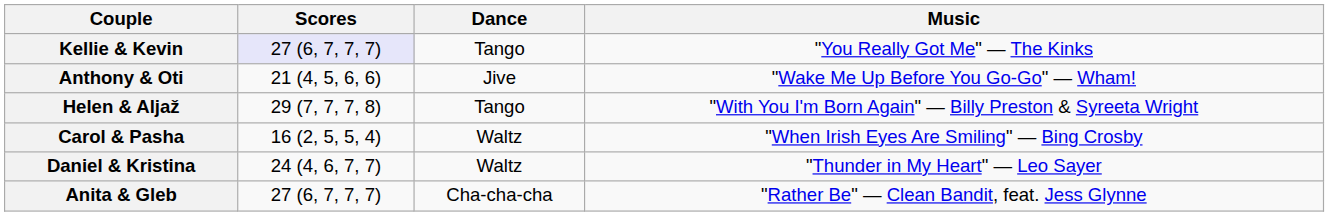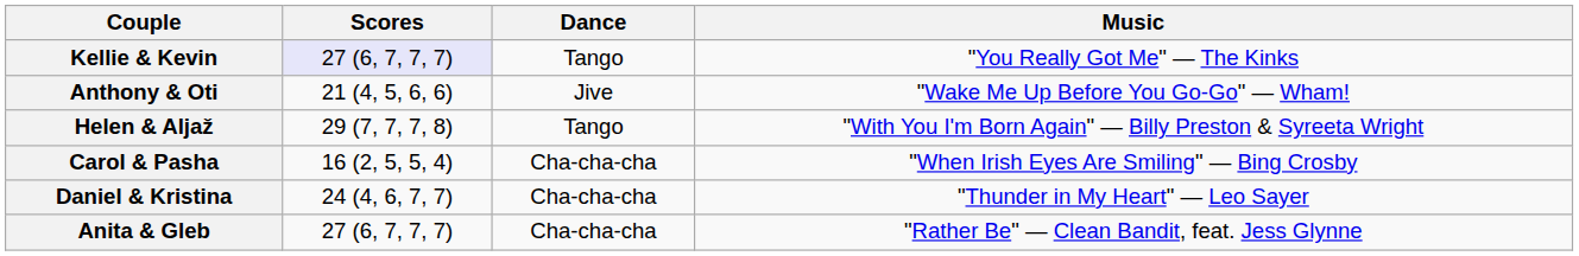Carol & Pasha | Dance: Waltz -> Cha-cha-cha
Daniel & Kristina | Dance: Waltz -> Cha-cha-cha
